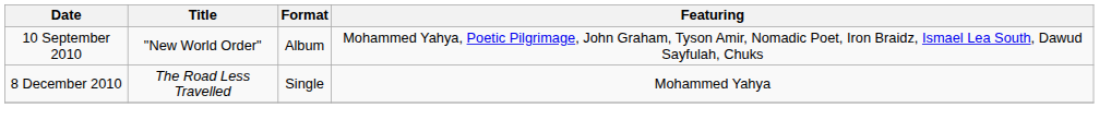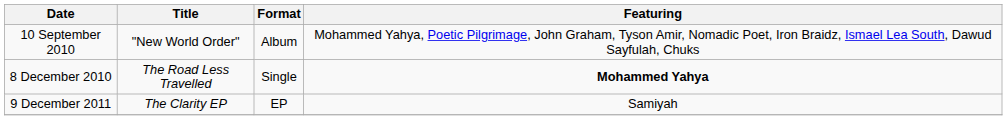8 December 2010 | Featuring: normal -> bold
+ row: 9 December 2011 | The Clarity EP | EP | Samiyah
